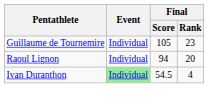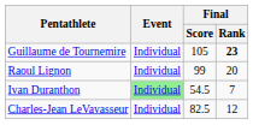Guillaume de Tournemire | Final / Rank: normal -> bold
Raoul Lignon | Final / Score: 94 -> 99
Ivan Duranthon | Final / Rank: 4 -> 7
+ row: Charles-Jean LeVavasseur | Individual | 82.5 | 12
